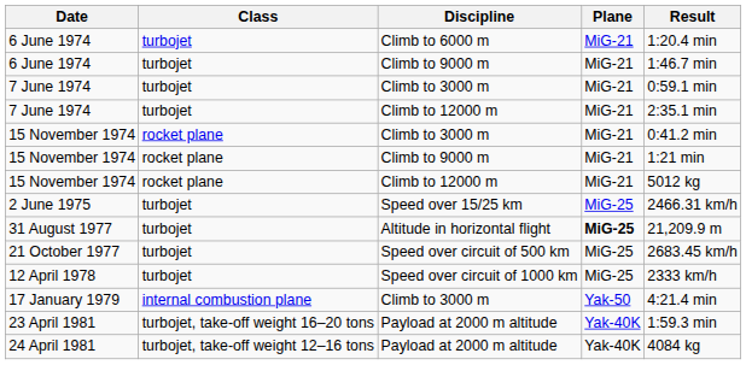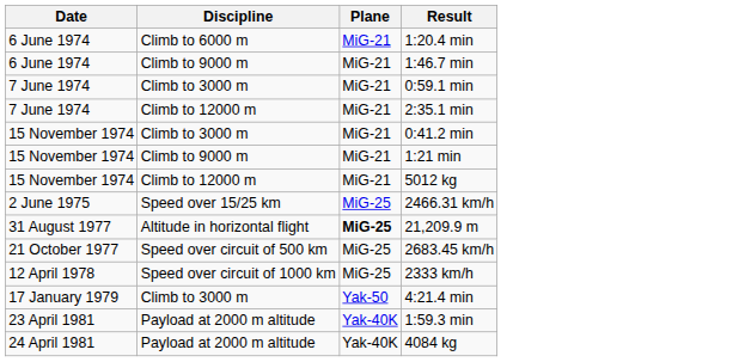- column: Class | turbojet | turbojet | turbojet | turbojet | rocket plane | rocket plane | rocket plane | turbojet | turbojet | turbojet | turbojet | internal combustion plane | turbojet, take-off weight 16–20 tons | turbojet, take-off weight 12–16 tons
